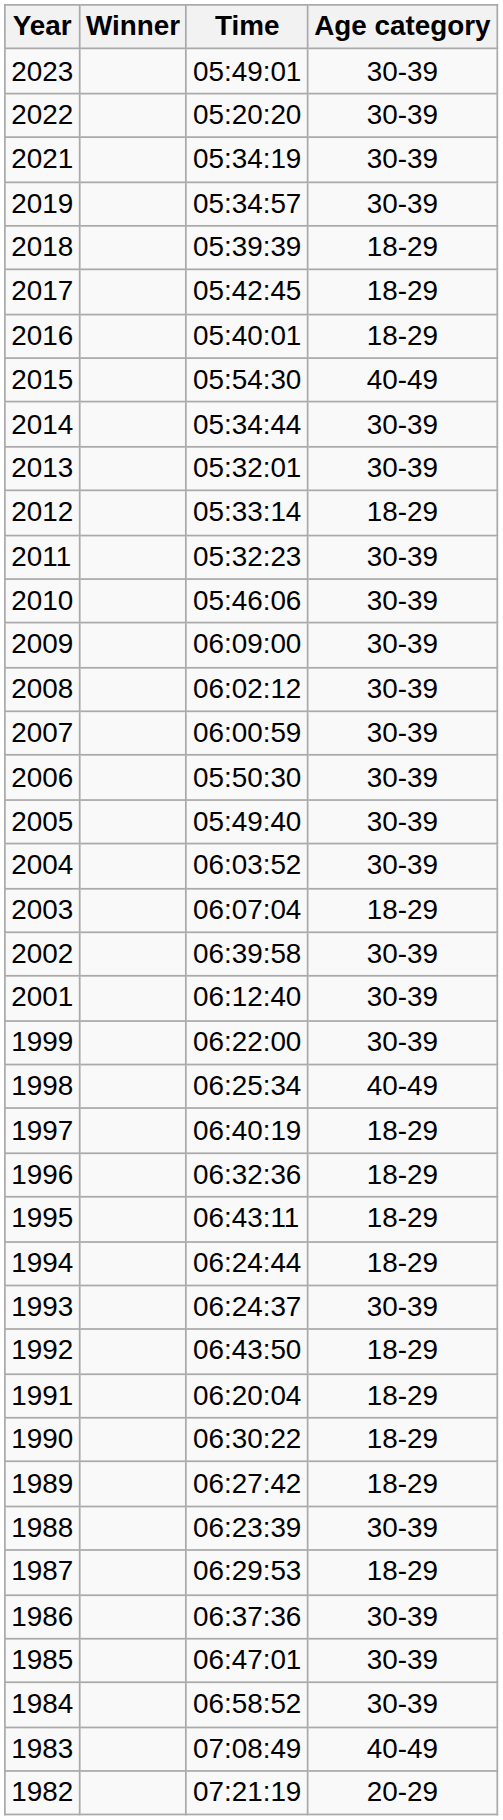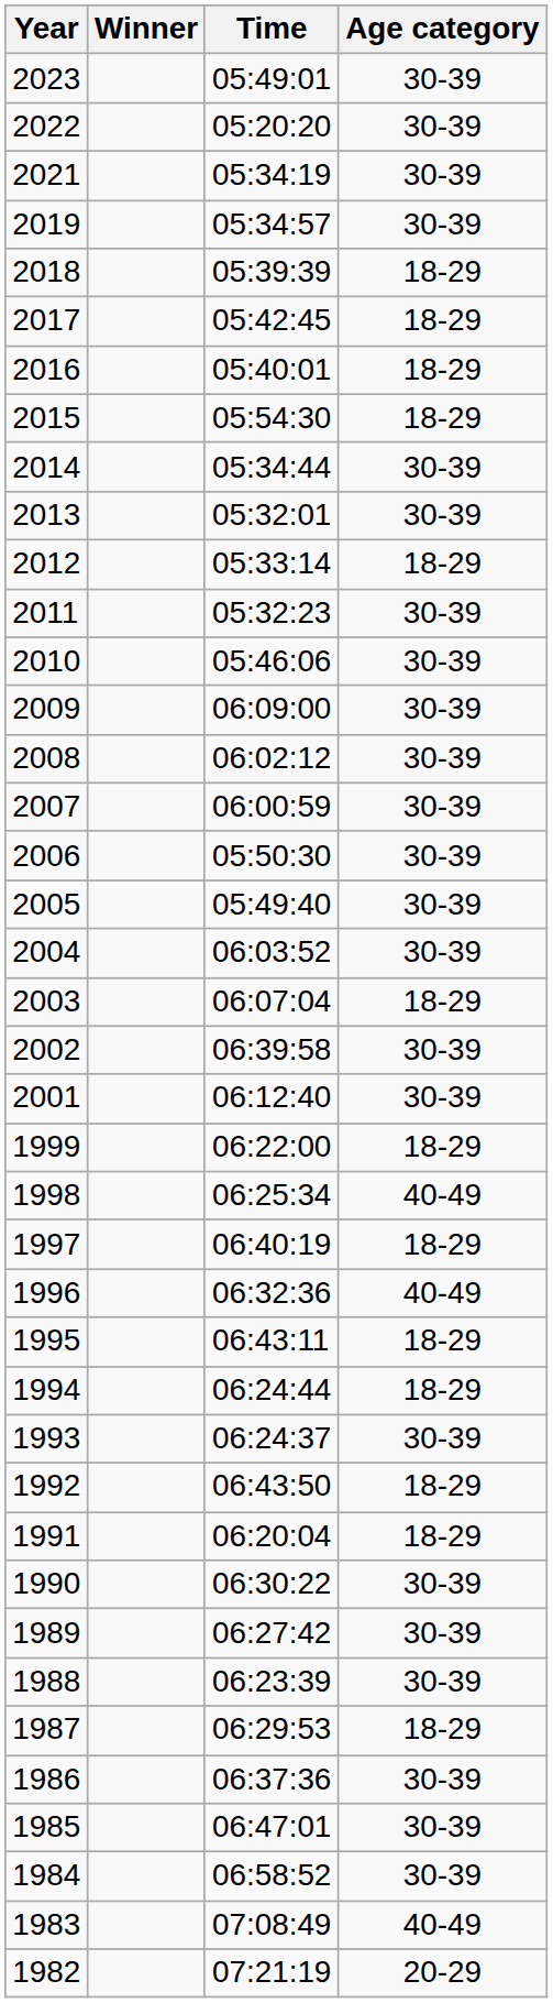2015 | Age category: 40-49 -> 18-29
1999 | Age category: 30-39 -> 18-29
1996 | Age category: 18-29 -> 40-49
1990 | Age category: 18-29 -> 30-39
1989 | Age category: 18-29 -> 30-39
